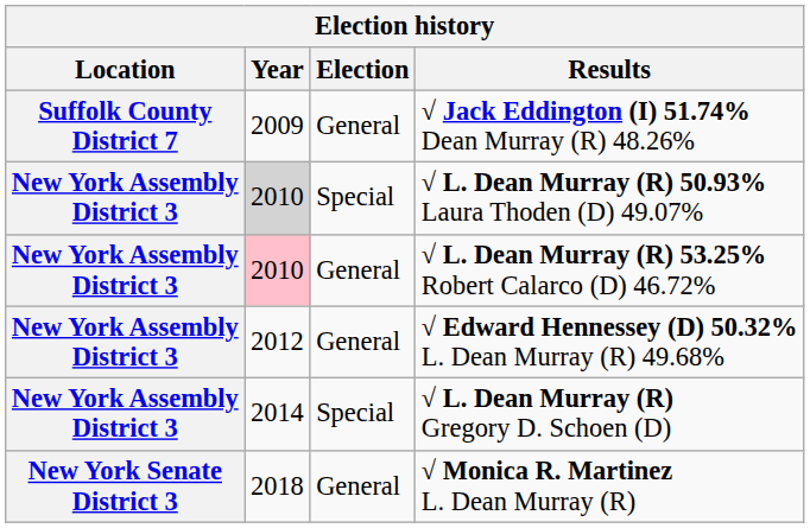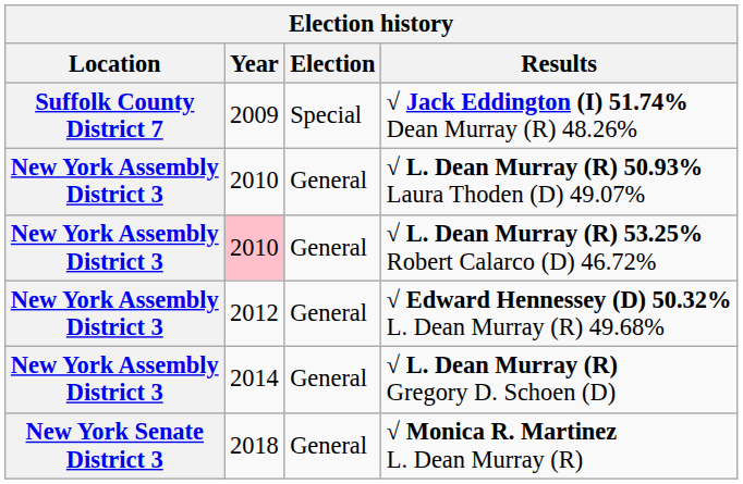√ Jack Eddington (I) 51.74% Dean Murray (R) 48.26% | Election: General -> Special
√ L. Dean Murray (R) 50.93% Laura Thoden (D) 49.07% | Year: lightgrey background -> no background
√ L. Dean Murray (R) 50.93% Laura Thoden (D) 49.07% | Election: Special -> General
√ L. Dean Murray (R) Gregory D. Schoen (D) | Election: Special -> General
